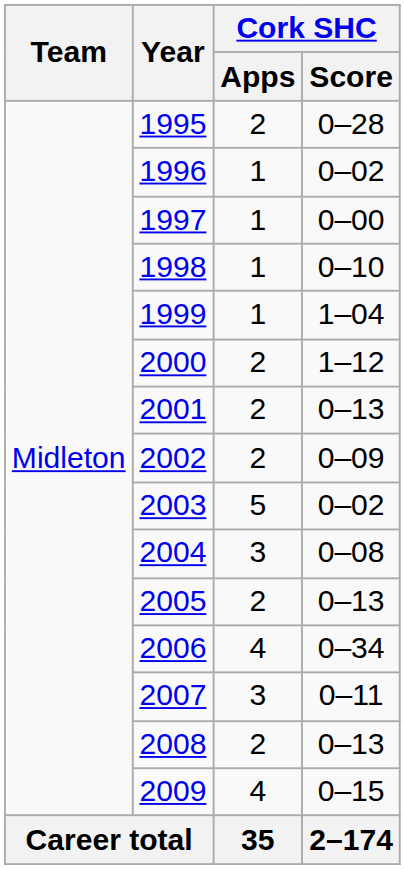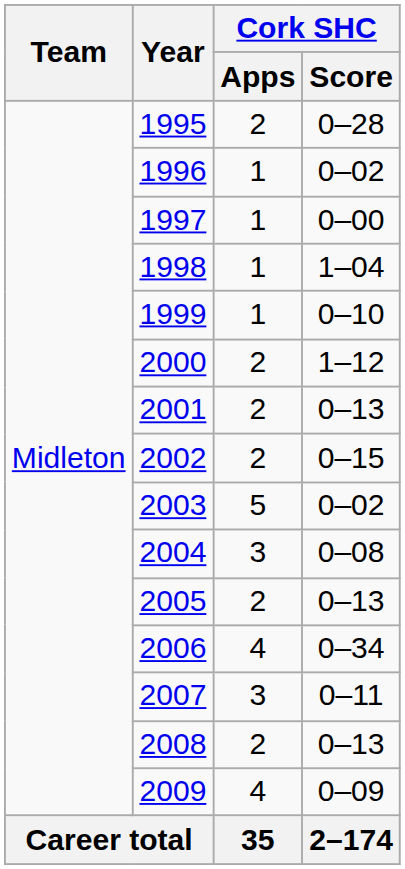1998 | Cork SHC / Score: 0–10 -> 1–04
1999 | Cork SHC / Score: 1–04 -> 0–10
2002 | Cork SHC / Score: 0–09 -> 0–15
2009 | Cork SHC / Score: 0–15 -> 0–09
